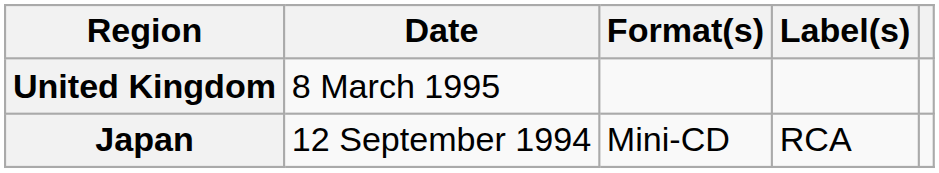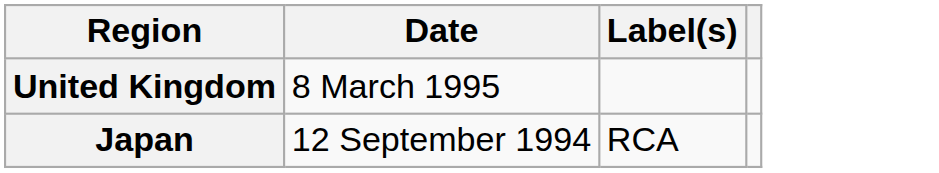- column: Format(s) | Mini-CD
